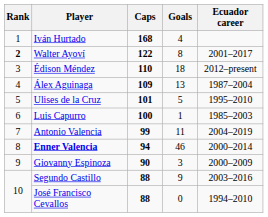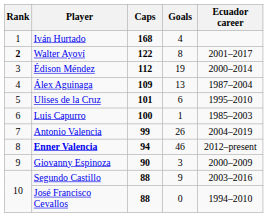Édison Méndez | Caps: 110 -> 112
Édison Méndez | Goals: 18 -> 19
Édison Méndez | Ecuador career: 2012–present -> 2000–2014
Ulises de la Cruz | Goals: 5 -> 6
Antonio Valencia | Goals: 11 -> 26
Enner Valencia | Ecuador career: 2000–2014 -> 2012–present
